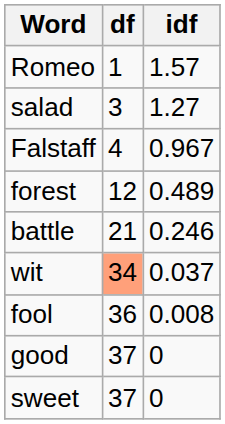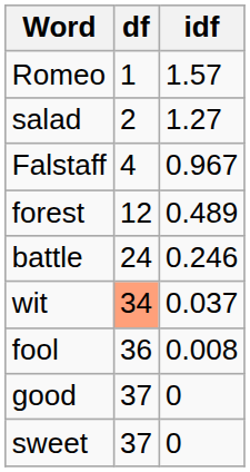salad | df: 3 -> 2
battle | df: 21 -> 24
